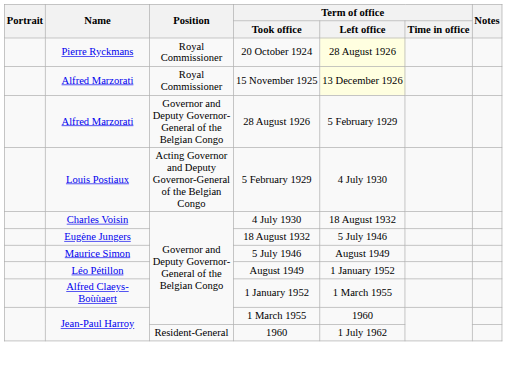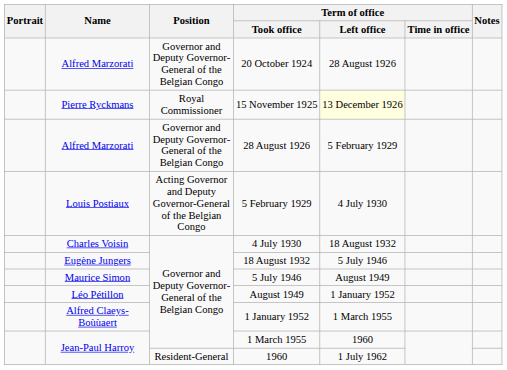20 October 1924 | Name: Pierre Ryckmans -> Alfred Marzorati
20 October 1924 | Position: Royal Commissioner -> Governor and Deputy Governor-General of the Belgian Congo
20 October 1924 | Term of office / Left office: lightyellow background -> no background
15 November 1925 | Name: Alfred Marzorati -> Pierre Ryckmans
